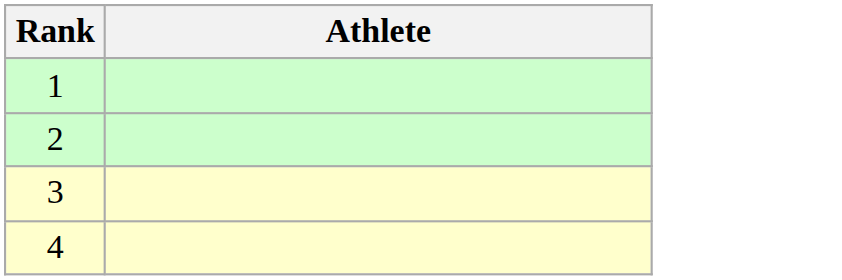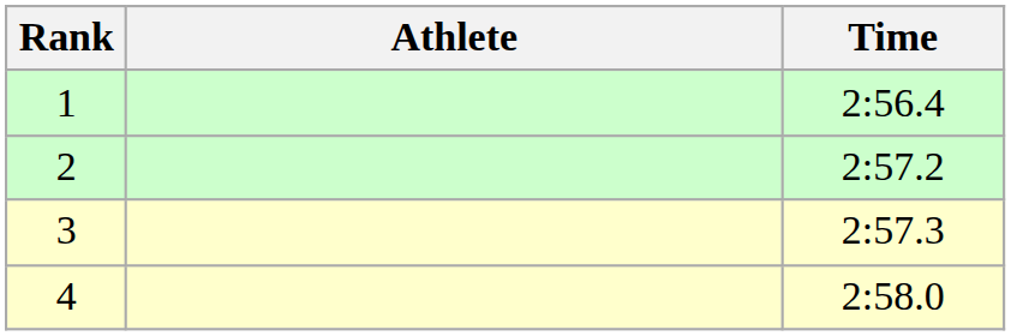+ column: Time | 2:56.4 | 2:57.2 | 2:57.3 | 2:58.0
